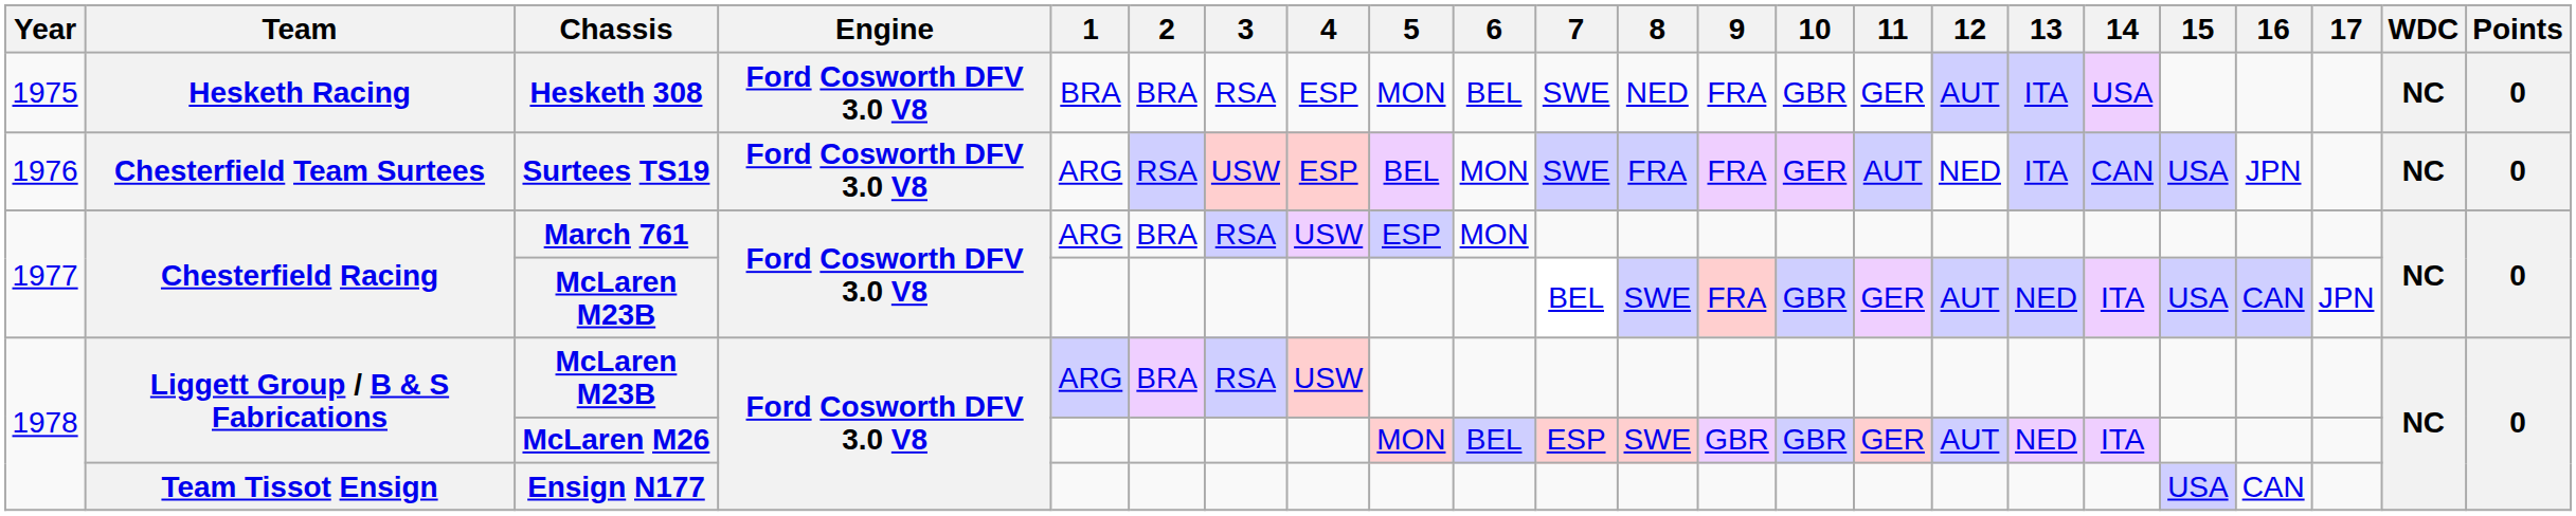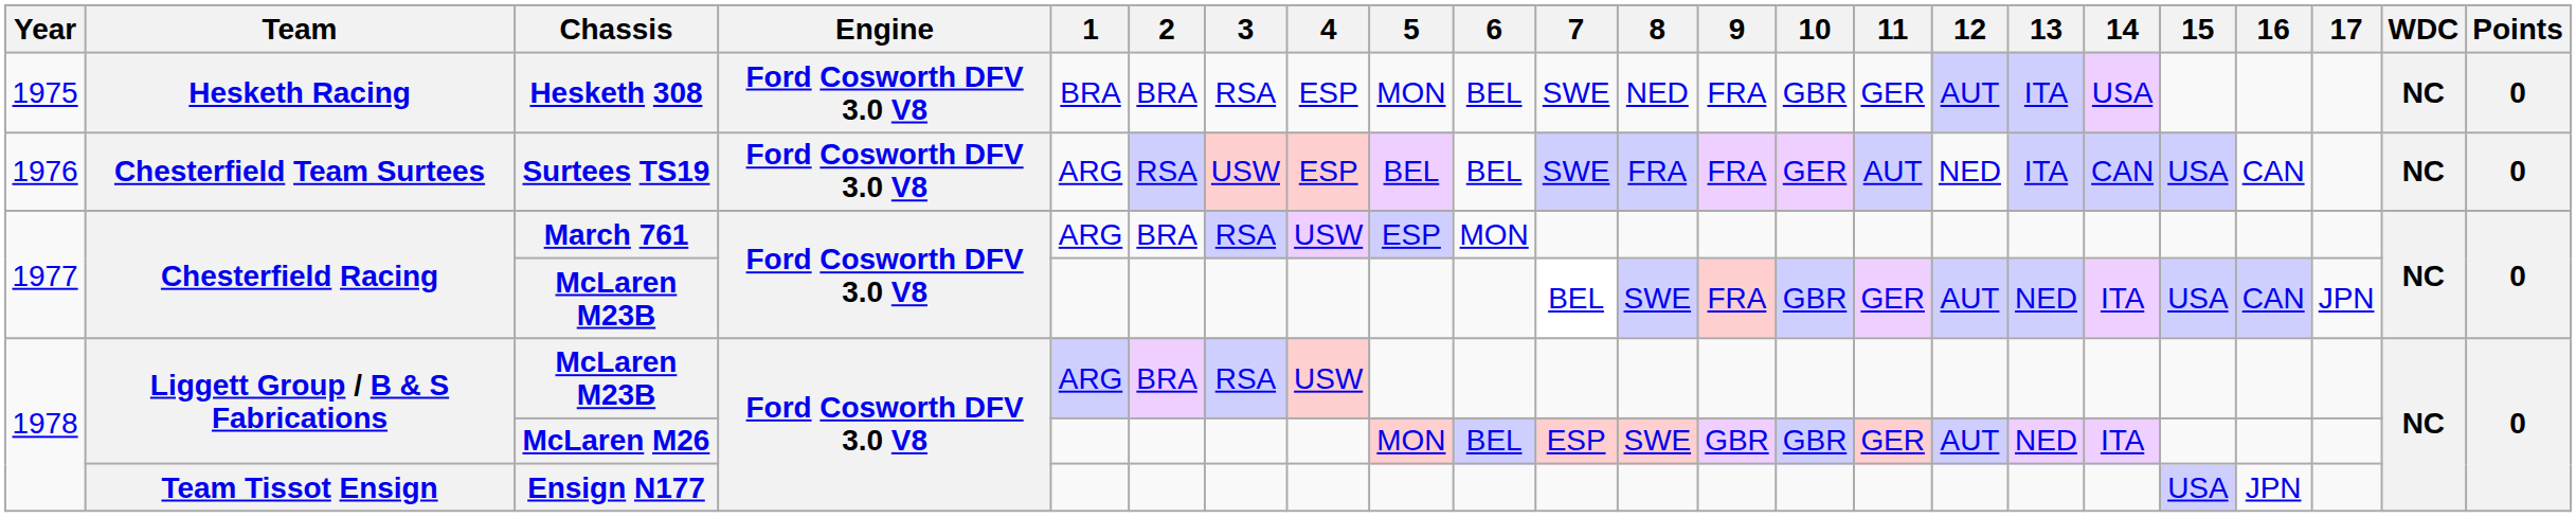Surtees TS19 | 6: MON -> BEL
Surtees TS19 | 16: JPN -> CAN
Ensign N177 | 16: CAN -> JPN
